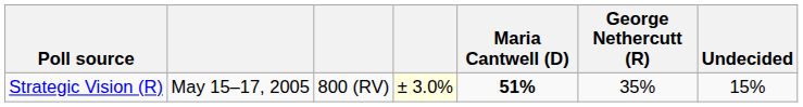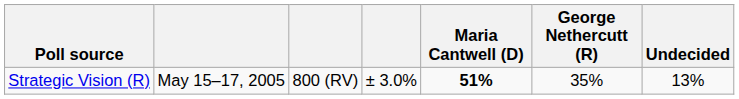Strategic Vision (R) | column 4: lightyellow background -> no background
Strategic Vision (R) | Undecided: 15% -> 13%
